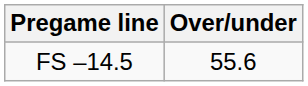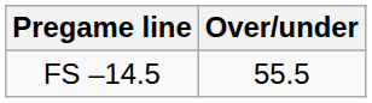FS –14.5 | Over/under: 55.6 -> 55.5
